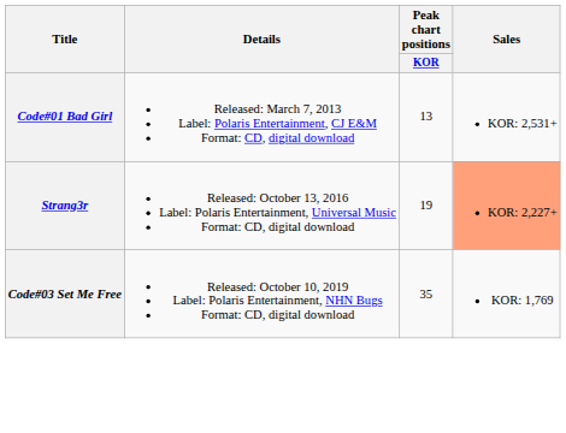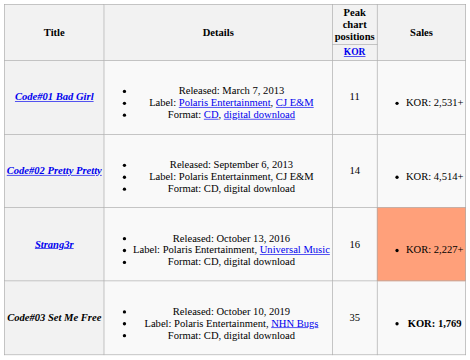Code#01 Bad Girl | Peak chart positions / KOR: 13 -> 11
+ row: Code#02 Pretty Pretty | Released: September 6, 2013 Label: Polaris Entertainment, CJ E&M Format: CD, digital download | 14 | KOR: 4,514+
Strang3r | Peak chart positions / KOR: 19 -> 16
Code#03 Set Me Free | Sales: normal -> bold
